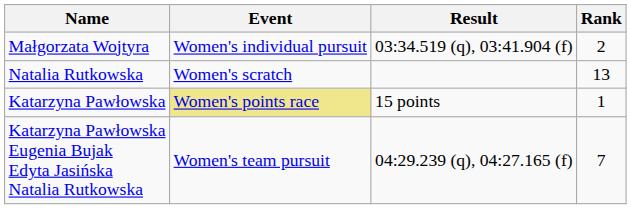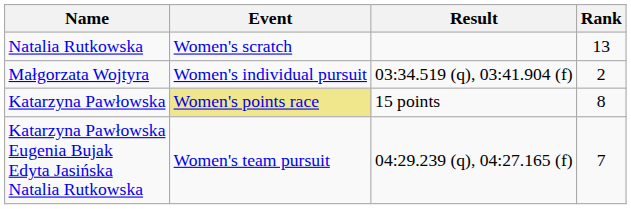rows swapped: Małgorzata Wojtyra <-> Natalia Rutkowska
Katarzyna Pawłowska | Rank: 1 -> 8
